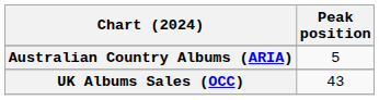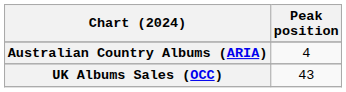Australian Country Albums (ARIA) | Peak position: 5 -> 4
